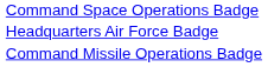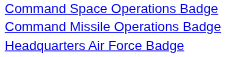rows swapped: Command Missile Operations Badge <-> Headquarters Air Force Badge
